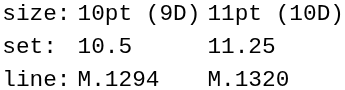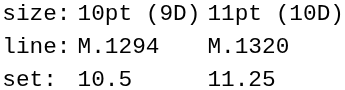rows swapped: set: <-> line:
